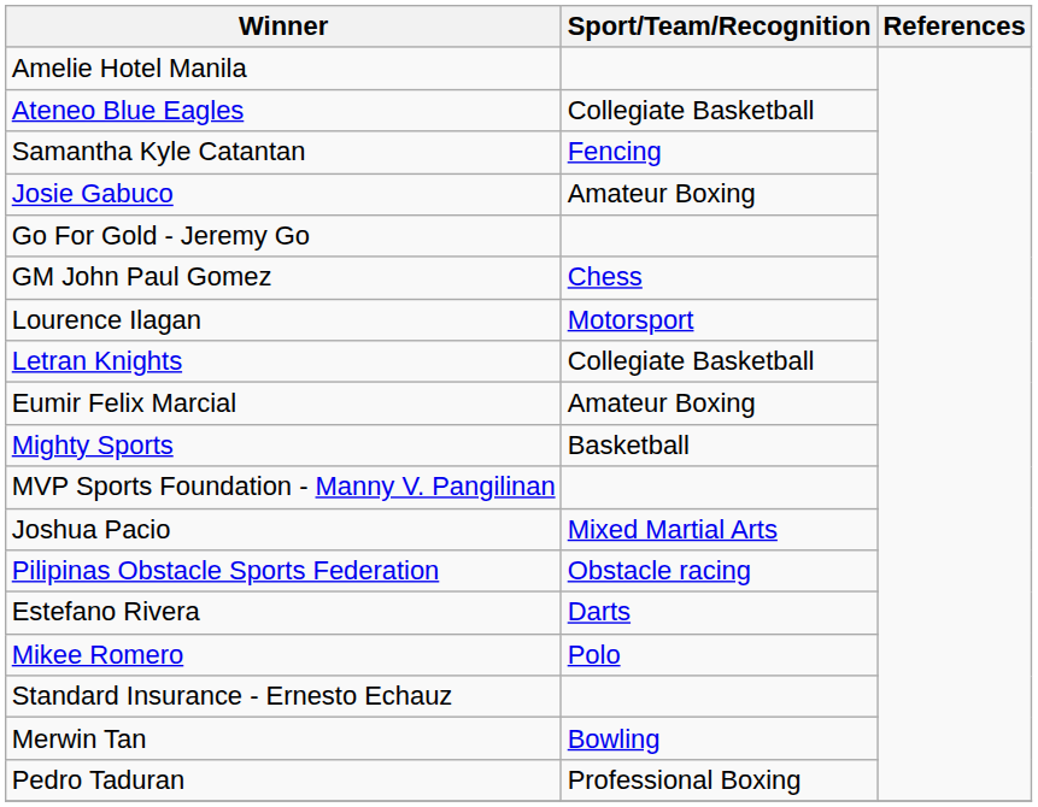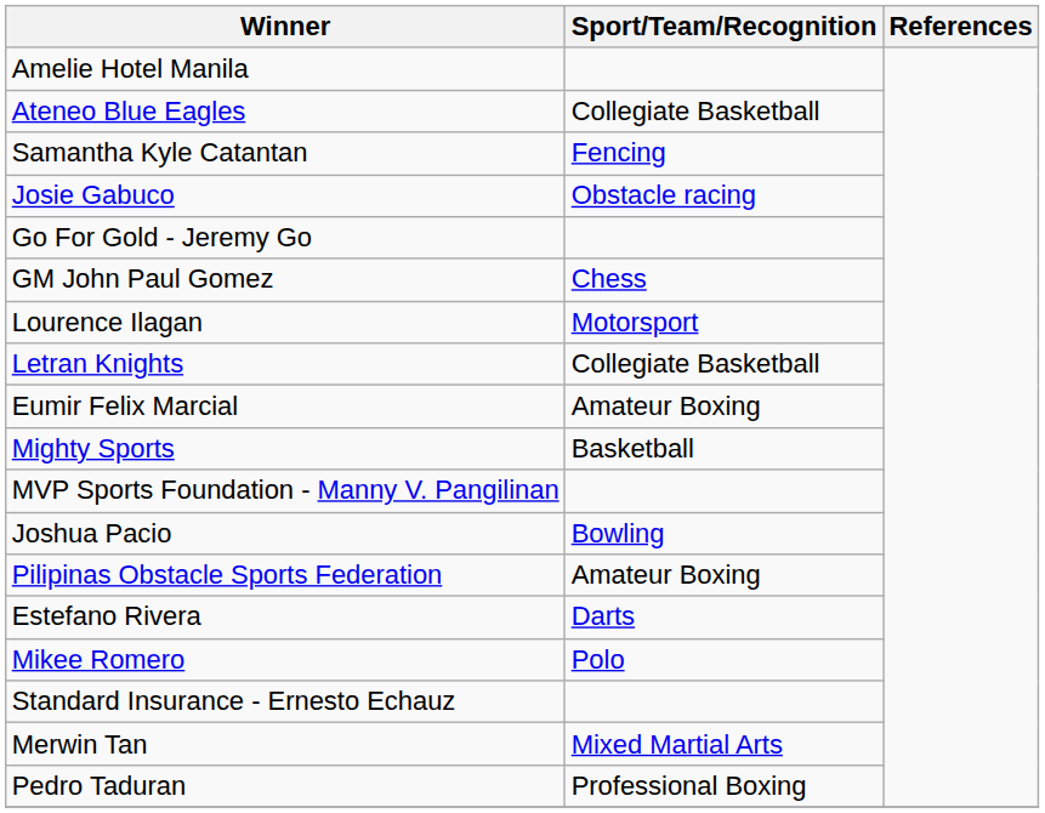Josie Gabuco | Sport/Team/Recognition: Amateur Boxing -> Obstacle racing
Joshua Pacio | Sport/Team/Recognition: Mixed Martial Arts -> Bowling
Pilipinas Obstacle Sports Federation | Sport/Team/Recognition: Obstacle racing -> Amateur Boxing
Merwin Tan | Sport/Team/Recognition: Bowling -> Mixed Martial Arts
